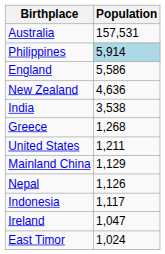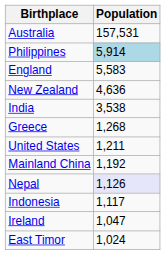England | Population: 5,586 -> 5,583
Mainland China | Population: 1,129 -> 1,192
Nepal | Population: no background -> lavender background
